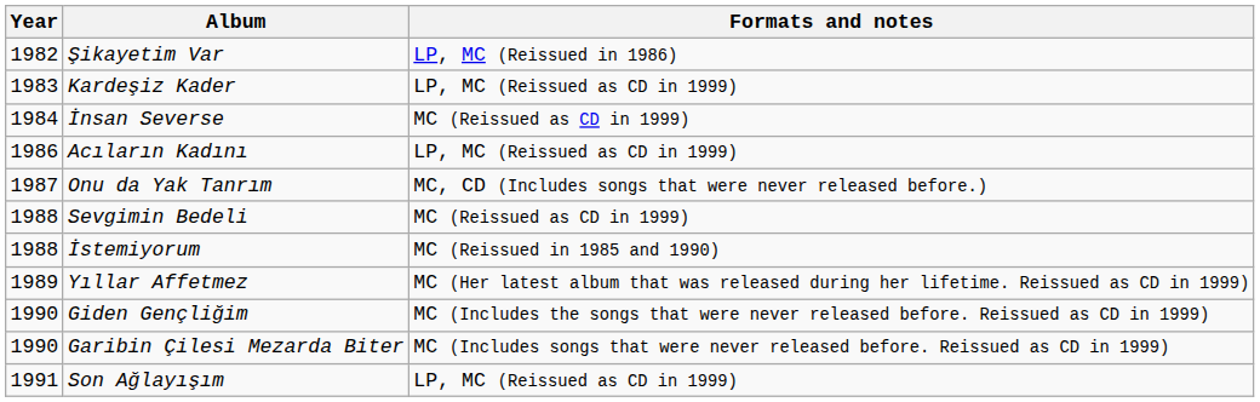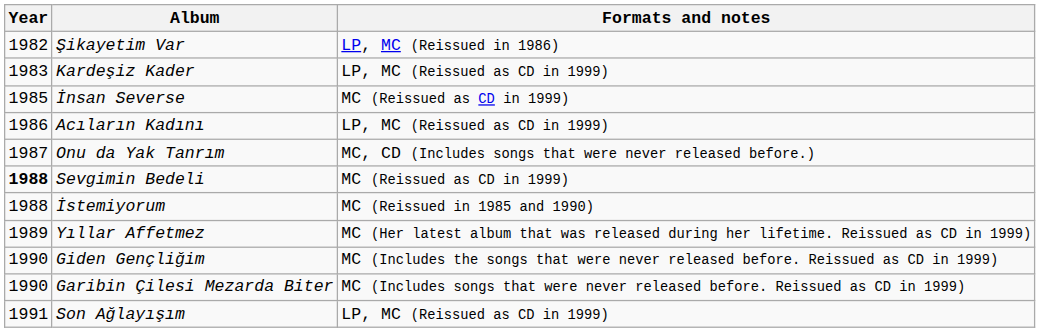İnsan Severse | Year: 1984 -> 1985
Sevgimin Bedeli | Year: normal -> bold
